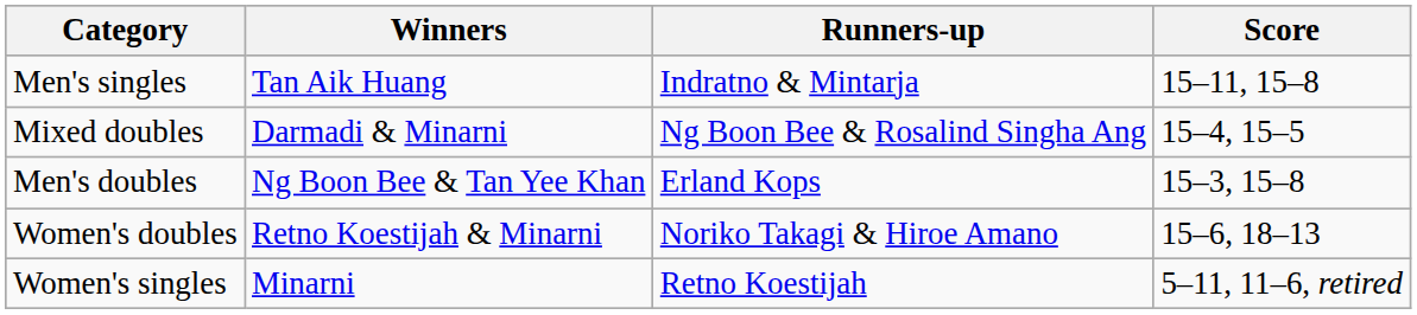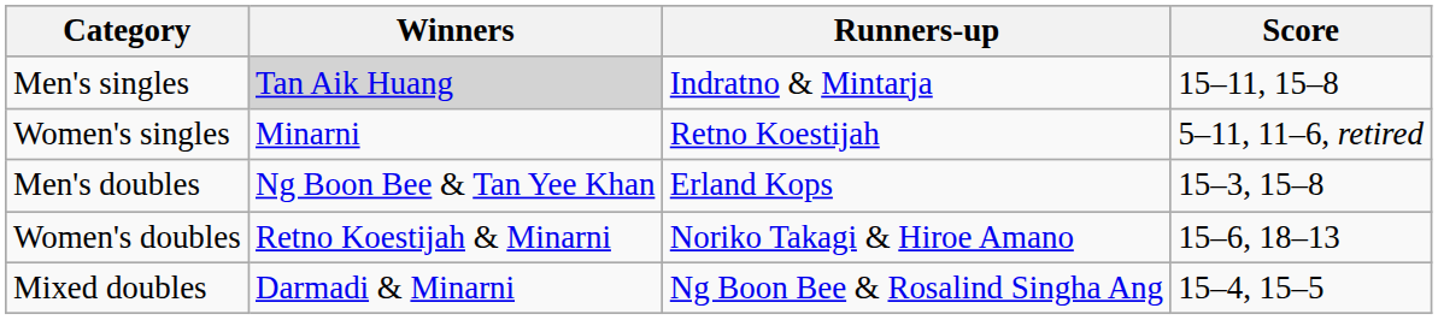Men's singles | Winners: no background -> lightgrey background
rows swapped: Women's singles <-> Mixed doubles
